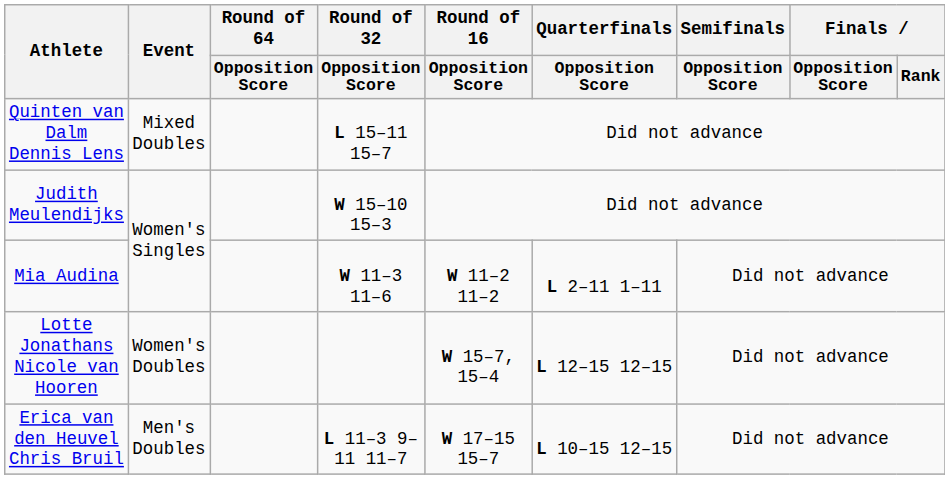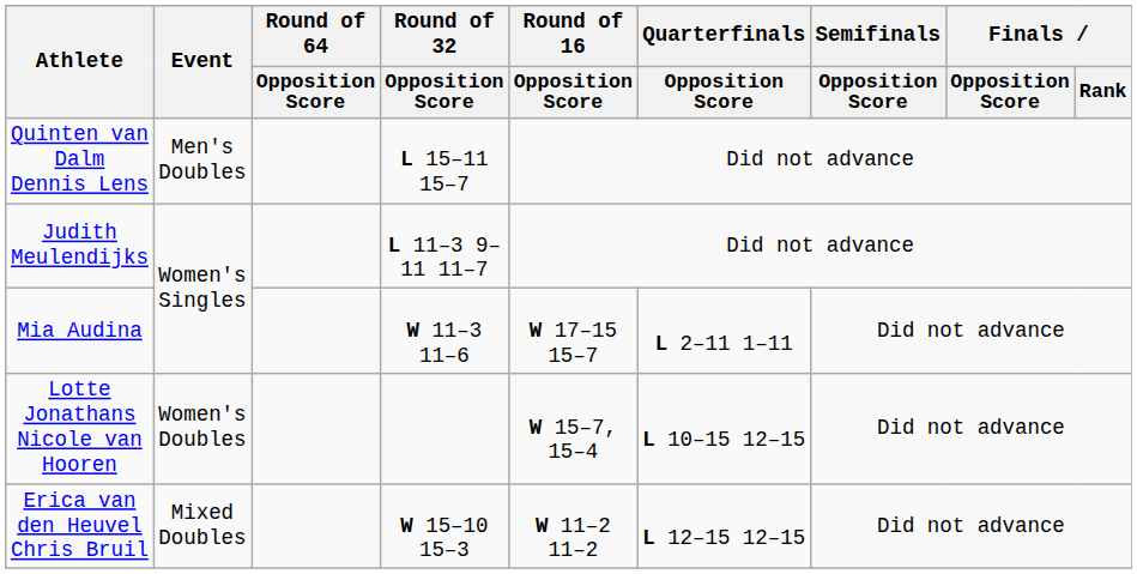Quinten van Dalm Dennis Lens | Event: Mixed Doubles -> Men's Doubles
Judith Meulendijks | Round of 32 / Opposition Score: W 15–10 15–3 -> L 11–3 9–11 11–7
Mia Audina | Round of 16 / Opposition Score: W 11–2 11–2 -> W 17–15 15–7
Lotte Jonathans Nicole van Hooren | Quarterfinals / Opposition Score: L 12–15 12–15 -> L 10–15 12–15
Erica van den Heuvel Chris Bruil | Event: Men's Doubles -> Mixed Doubles
Erica van den Heuvel Chris Bruil | Round of 32 / Opposition Score: L 11–3 9–11 11–7 -> W 15–10 15–3
Erica van den Heuvel Chris Bruil | Round of 16 / Opposition Score: W 17–15 15–7 -> W 11–2 11–2
Erica van den Heuvel Chris Bruil | Quarterfinals / Opposition Score: L 10–15 12–15 -> L 12–15 12–15
